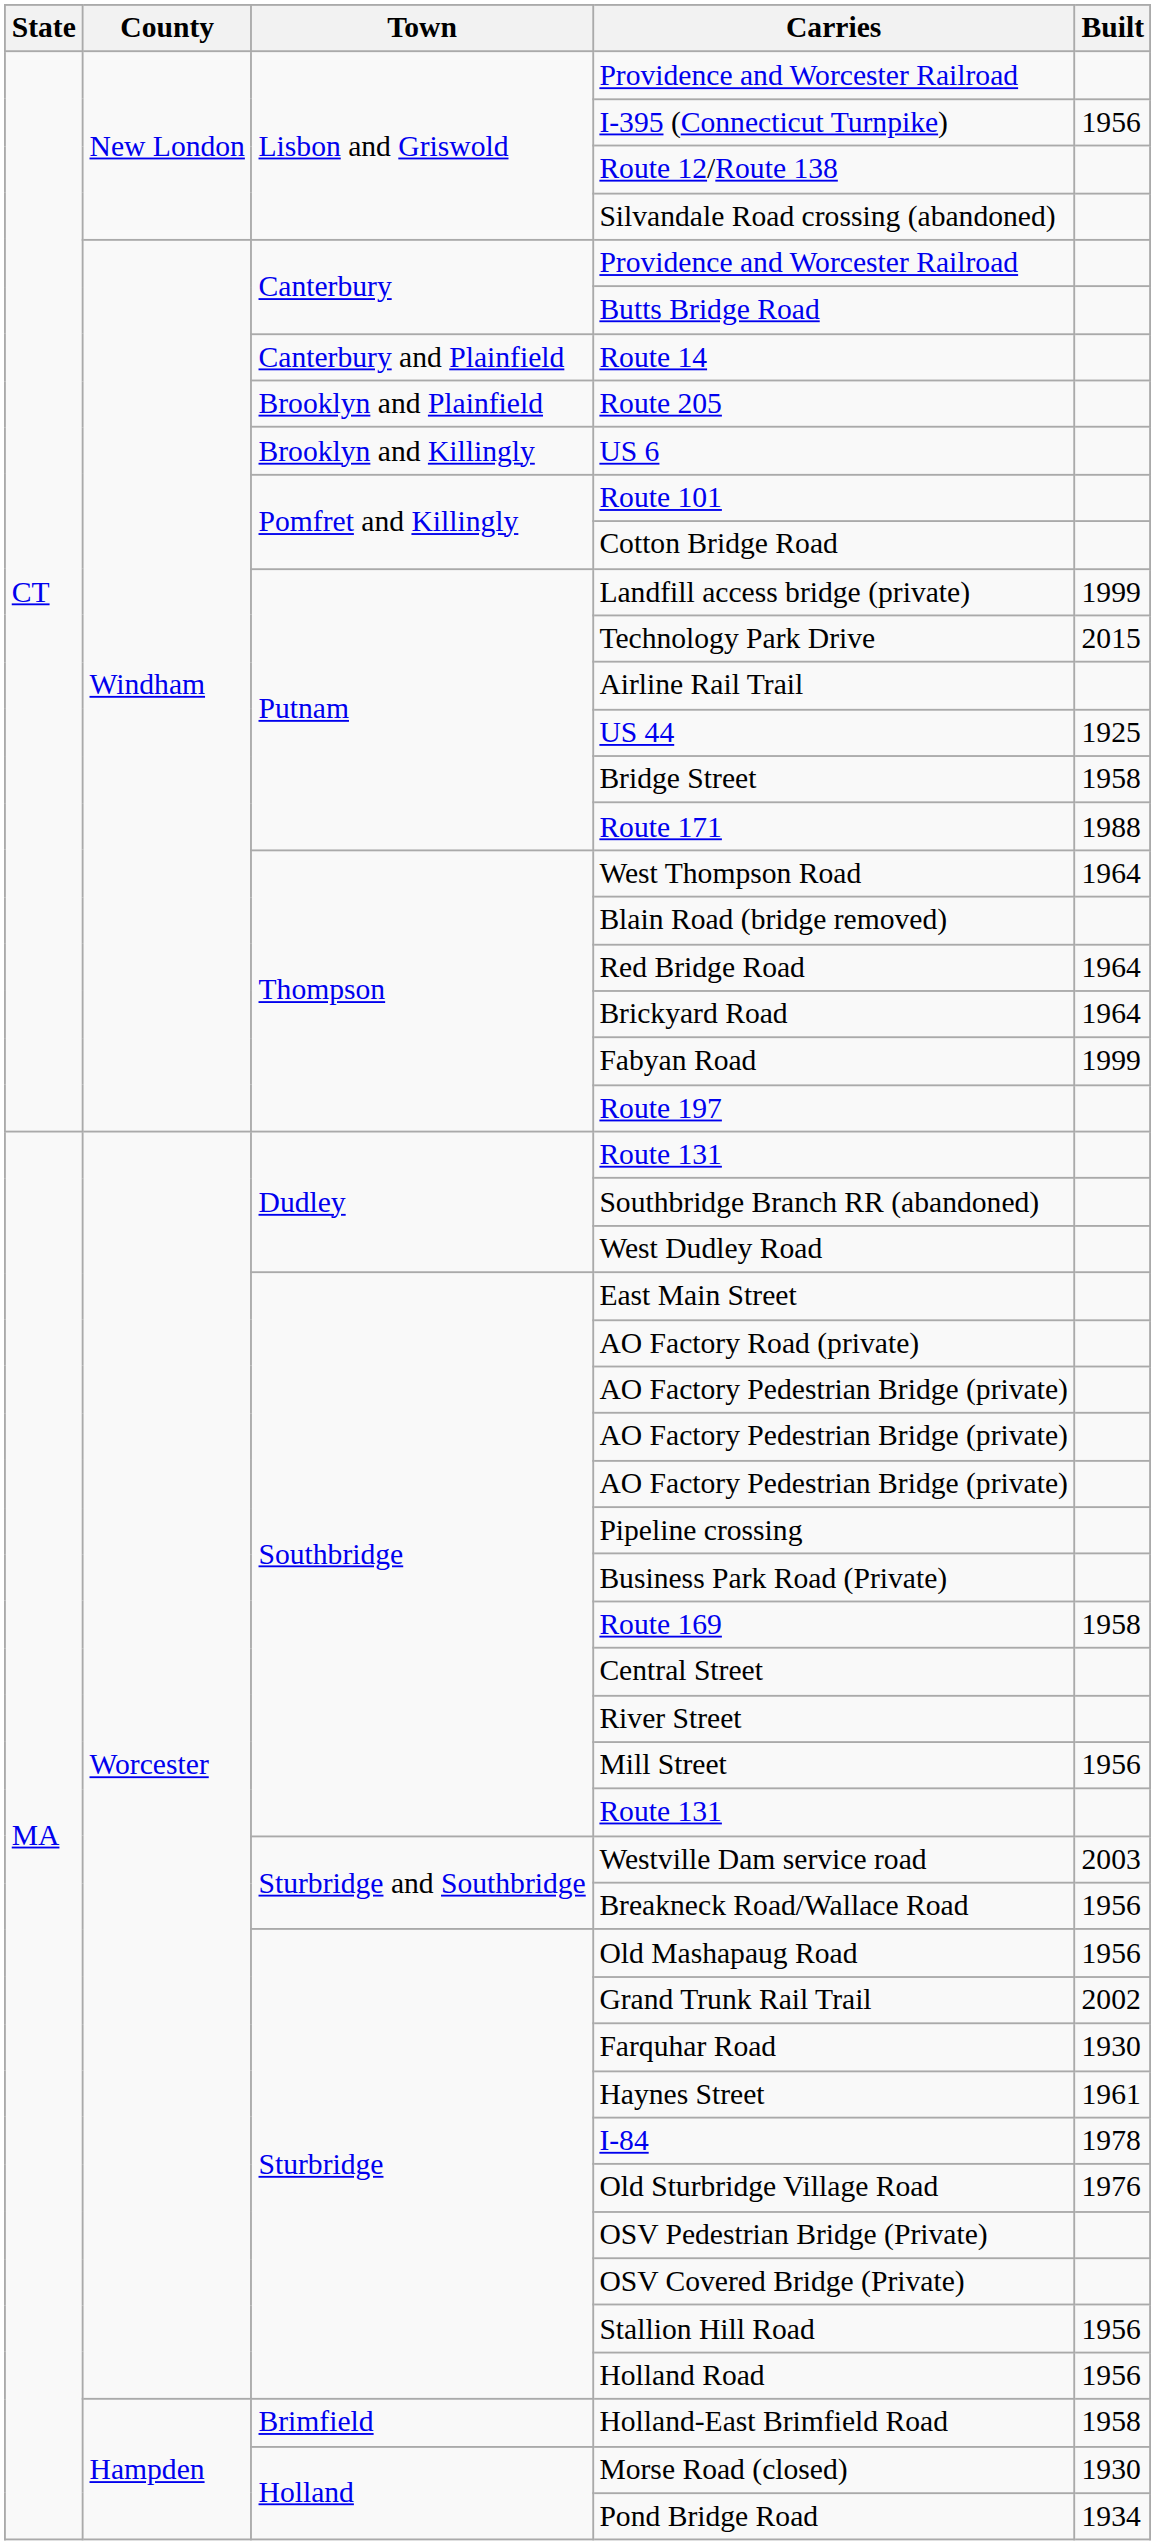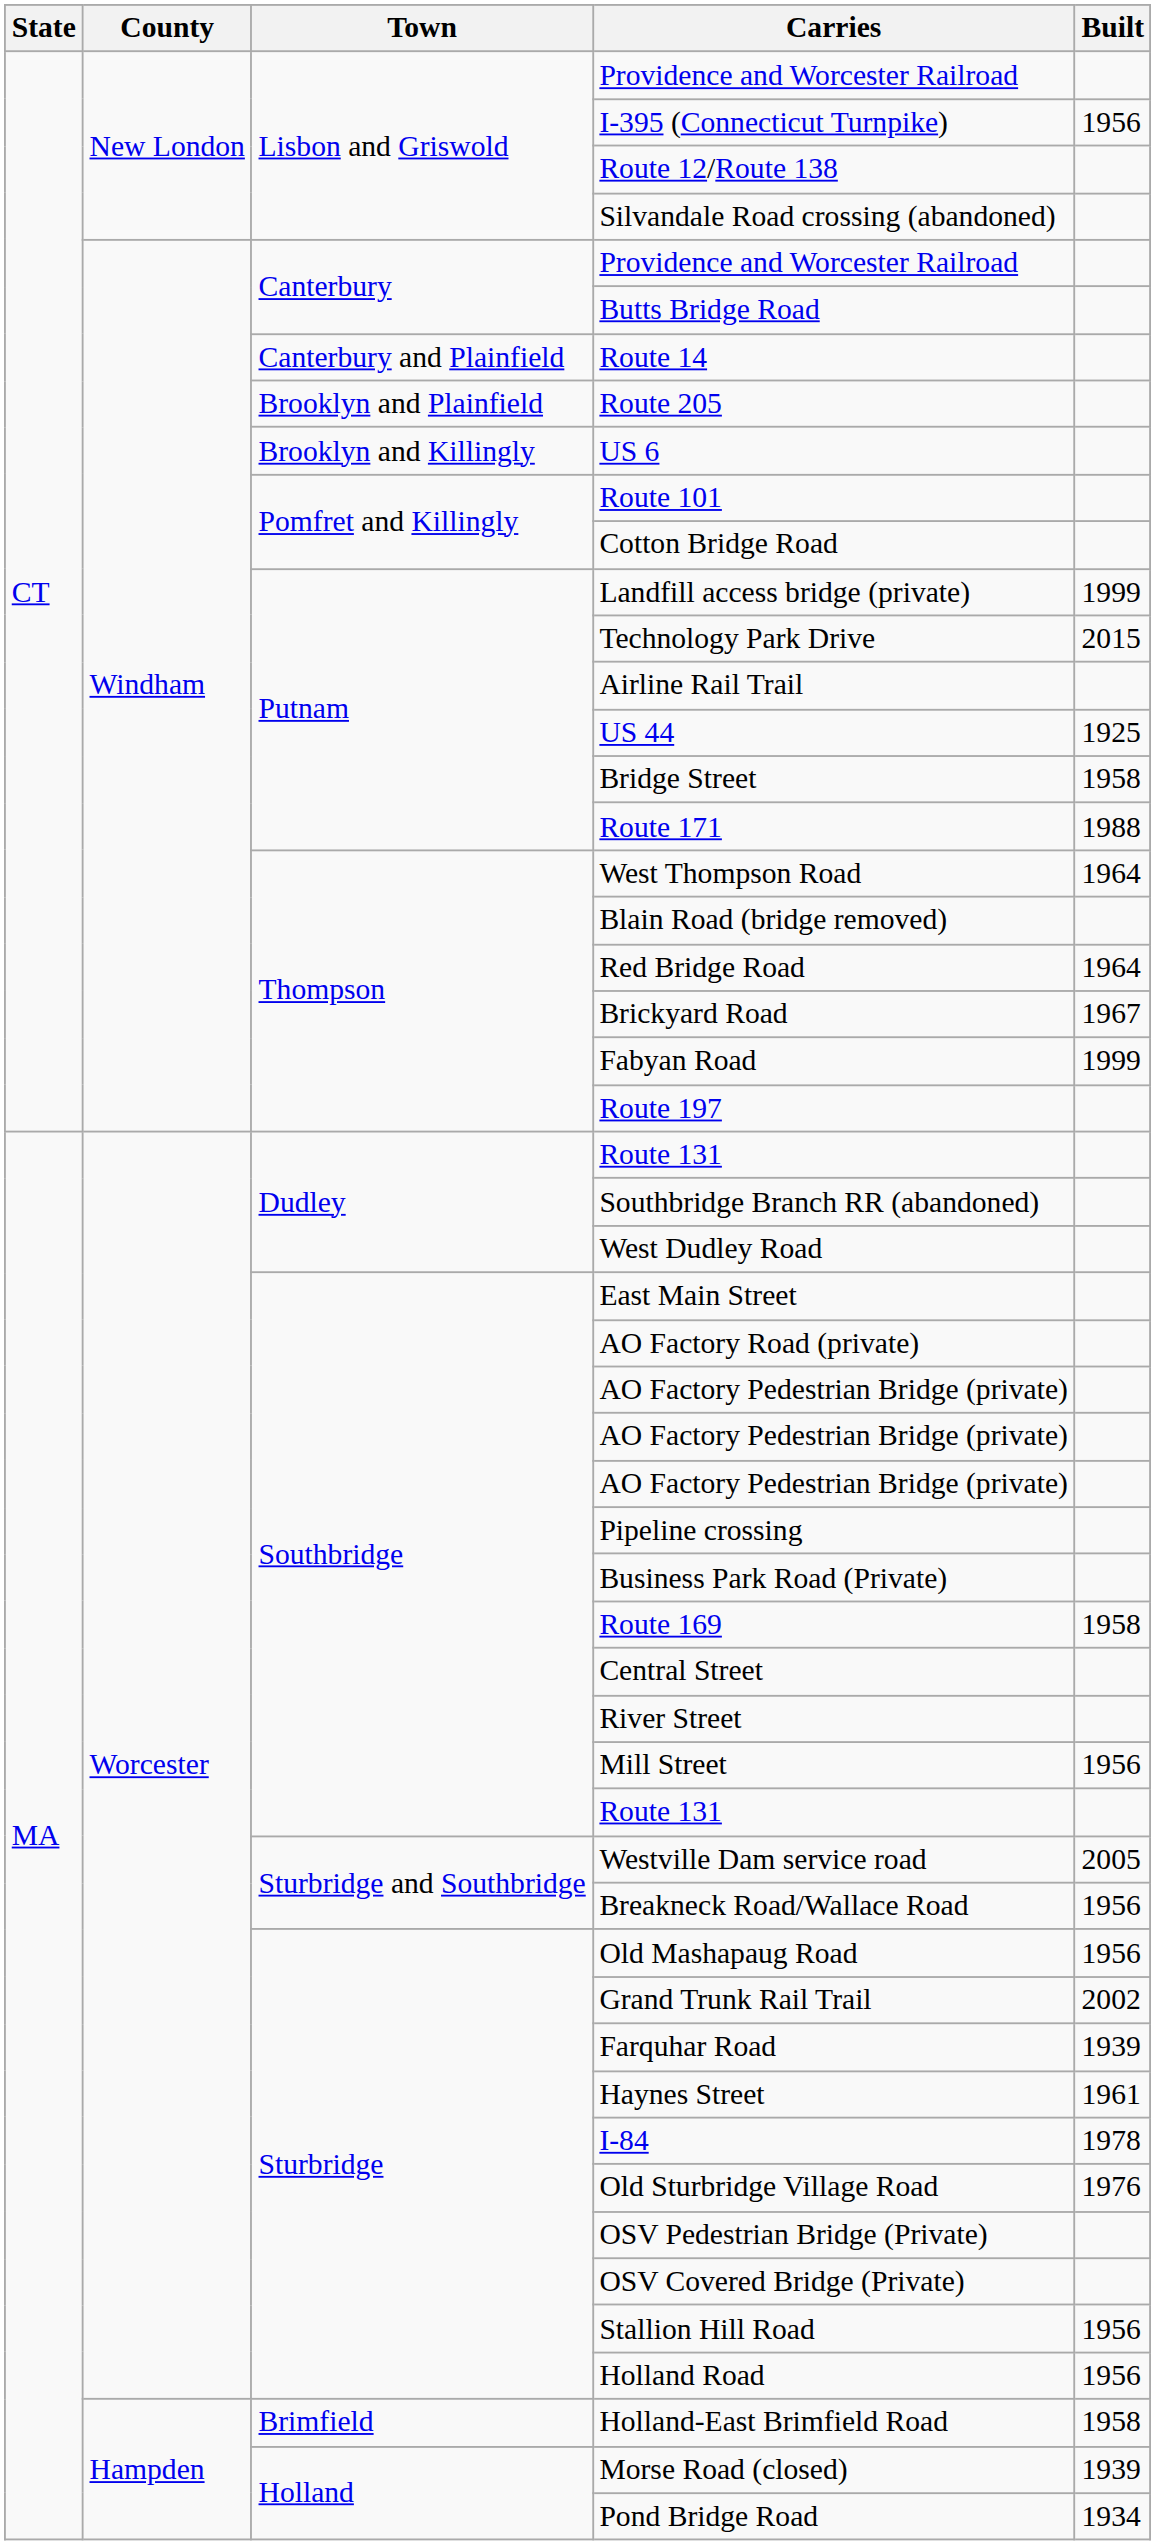Brickyard Road | Built: 1964 -> 1967
Westville Dam service road | Built: 2003 -> 2005
Farquhar Road | Built: 1930 -> 1939
Morse Road (closed) | Built: 1930 -> 1939
